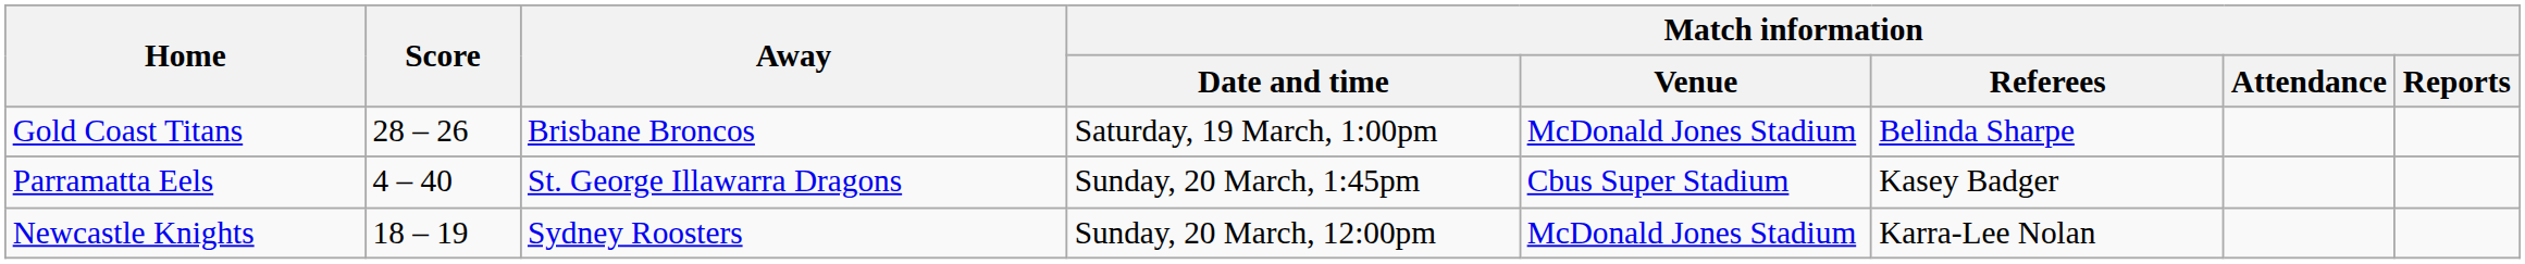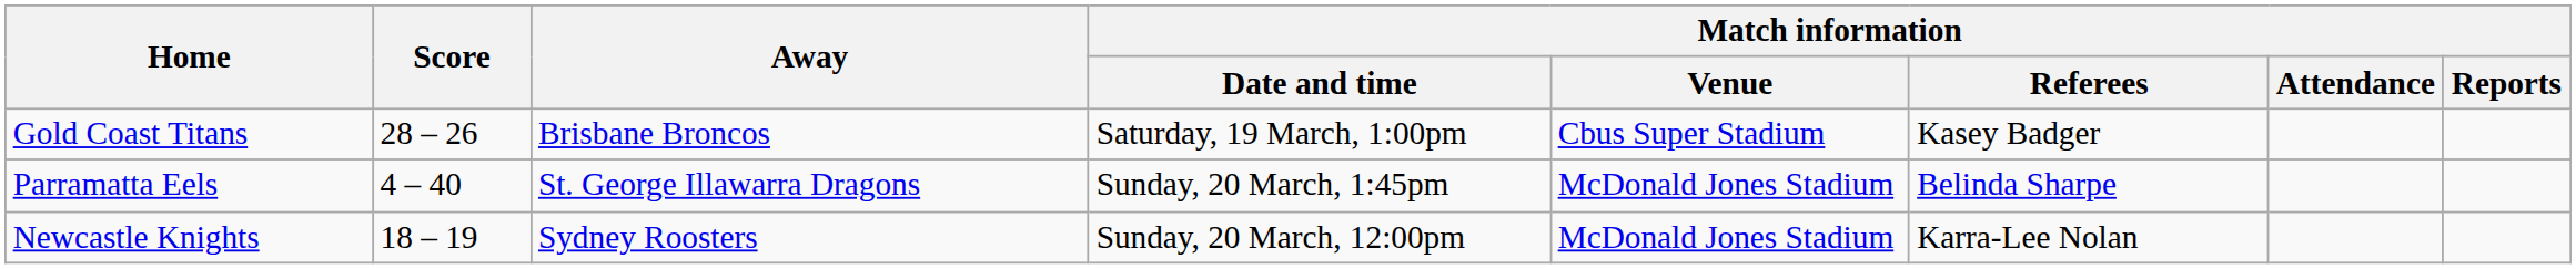Gold Coast Titans | Match information / Venue: McDonald Jones Stadium -> Cbus Super Stadium
Gold Coast Titans | Match information / Referees: Belinda Sharpe -> Kasey Badger
Parramatta Eels | Match information / Venue: Cbus Super Stadium -> McDonald Jones Stadium
Parramatta Eels | Match information / Referees: Kasey Badger -> Belinda Sharpe
